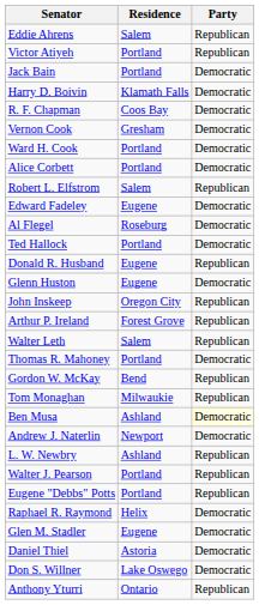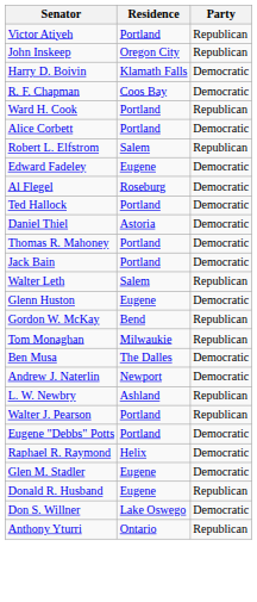- row: Eddie Ahrens | Salem | Republican
rows swapped: Jack Bain <-> John Inskeep
- row: Vernon Cook | Gresham | Democratic
Ward H. Cook | Party: Democratic -> Republican
rows swapped: Donald R. Husband <-> Daniel Thiel
rows swapped: Glenn Huston <-> Thomas R. Mahoney
- row: Arthur P. Ireland | Forest Grove | Republican
Ben Musa | Residence: Ashland -> The Dalles
Ben Musa | Party: lightyellow background -> no background
Eugene "Debbs" Potts | Party: Republican -> Democratic
